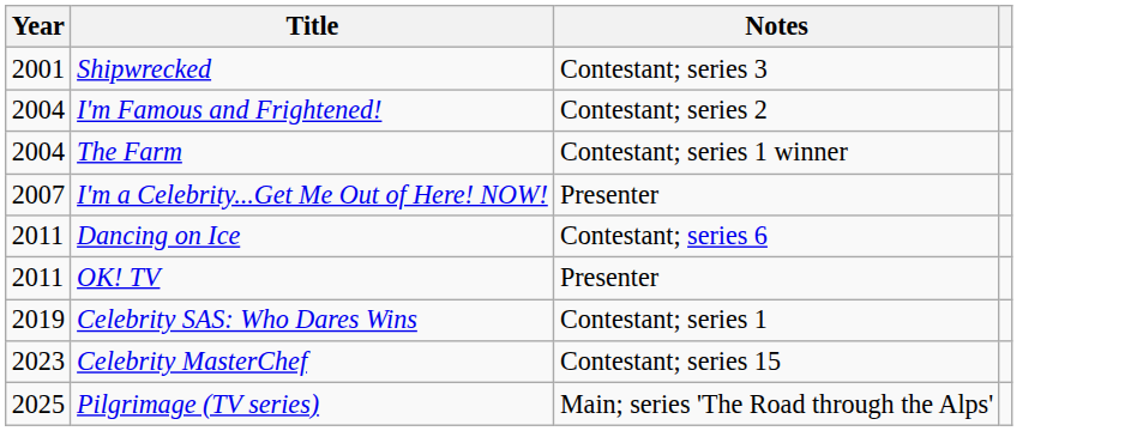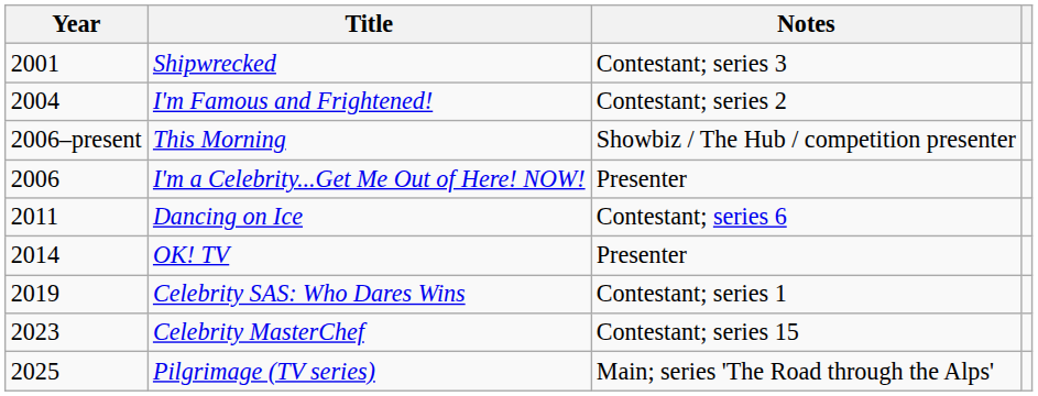- row: 2004 | The Farm | Contestant; series 1 winner
+ row: 2006–present | This Morning | Showbiz / The Hub / competition presenter
I'm a Celebrity...Get Me Out of Here! NOW! | Year: 2007 -> 2006
OK! TV | Year: 2011 -> 2014
